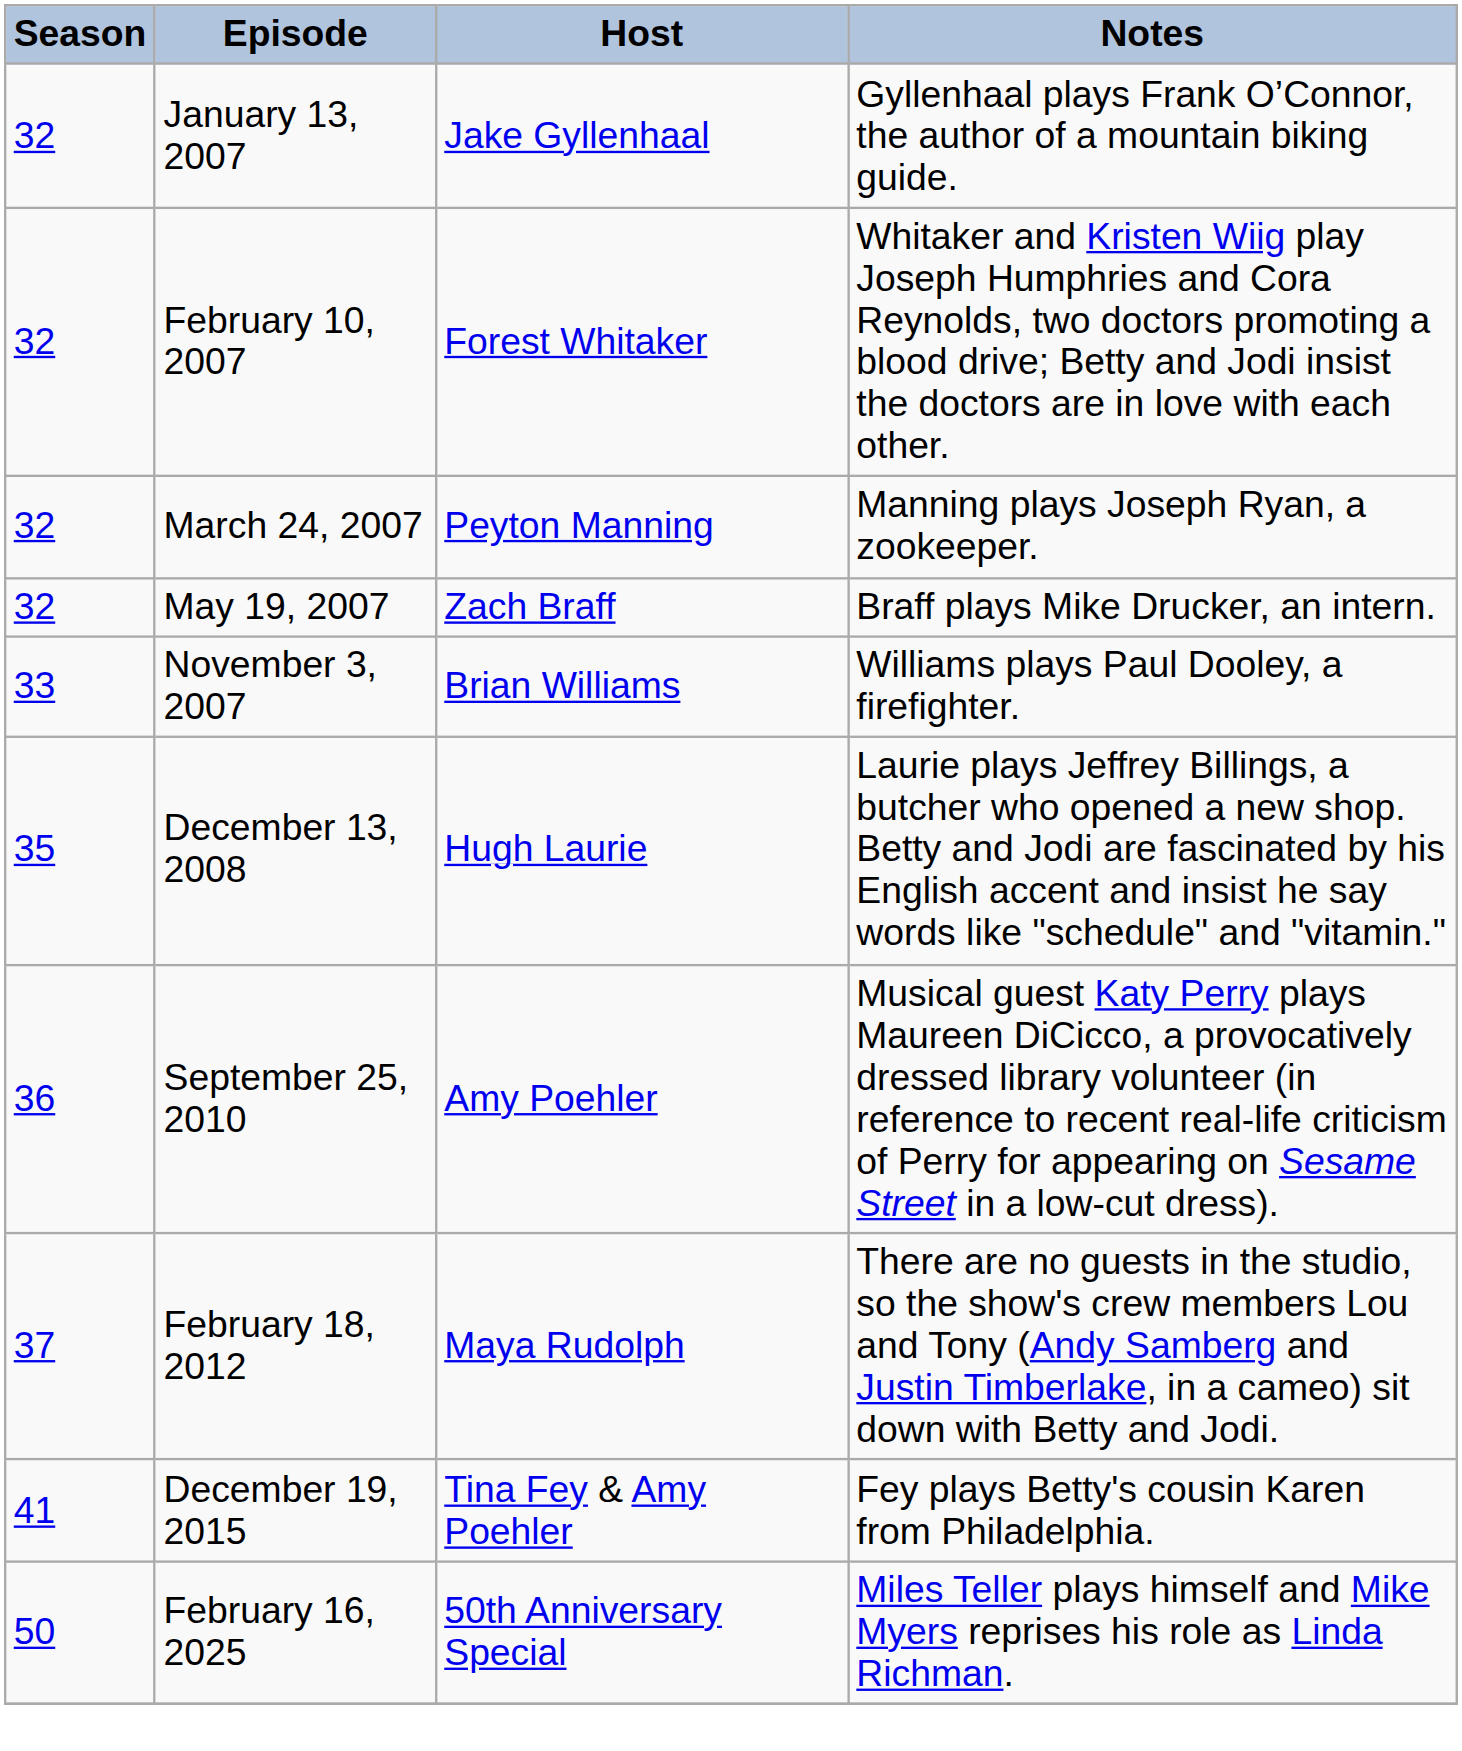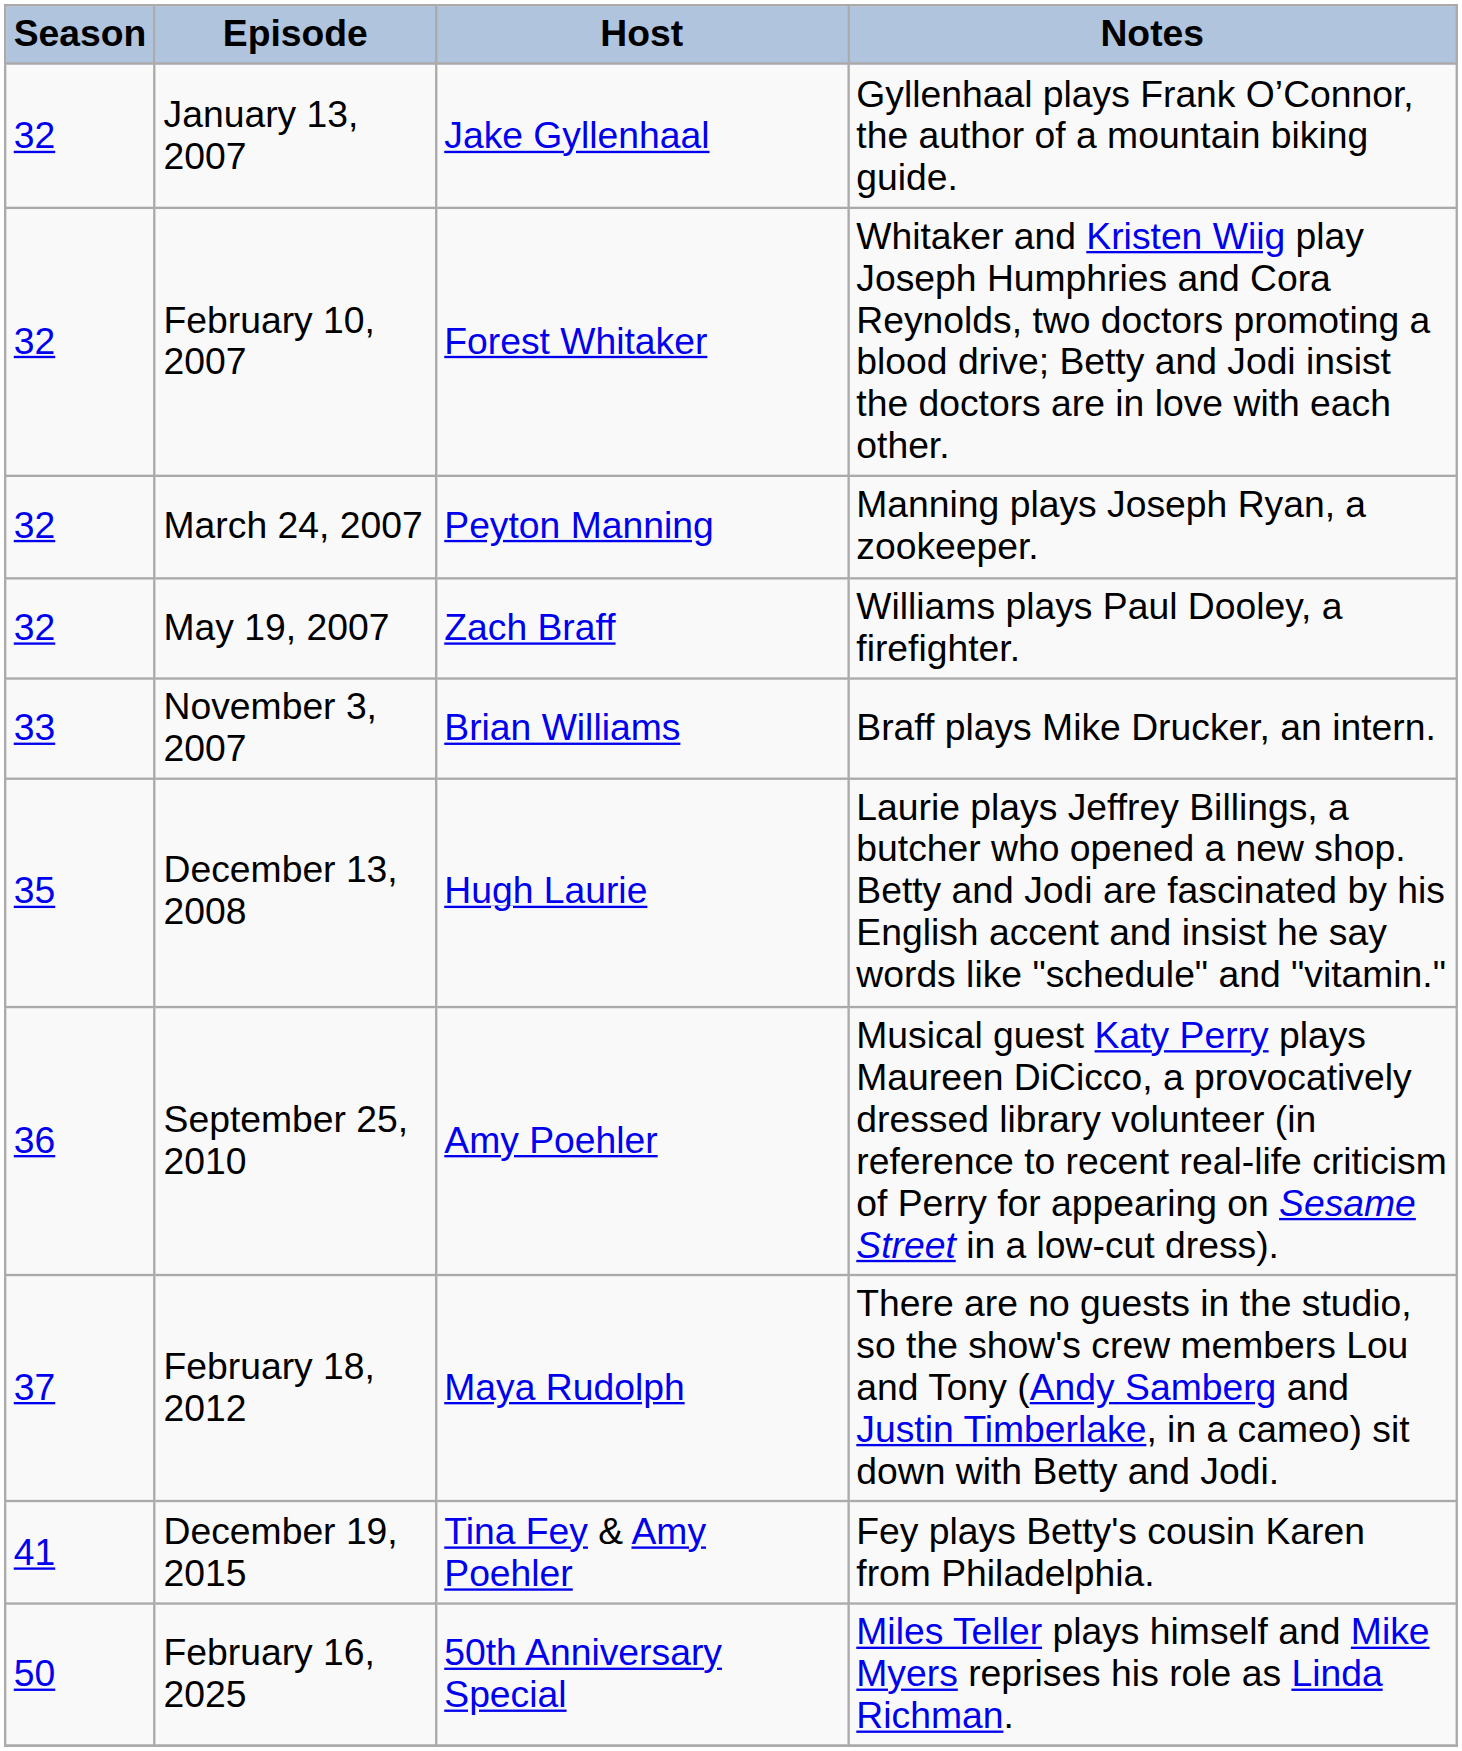May 19, 2007 | Notes: Braff plays Mike Drucker, an intern. -> Williams plays Paul Dooley, a firefighter.
November 3, 2007 | Notes: Williams plays Paul Dooley, a firefighter. -> Braff plays Mike Drucker, an intern.
